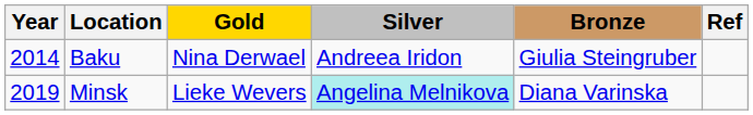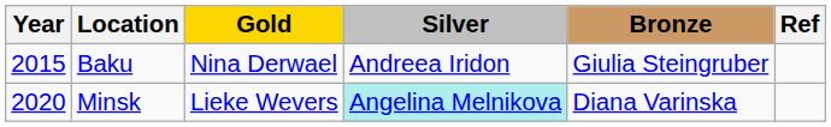Baku | Year: 2014 -> 2015
Minsk | Year: 2019 -> 2020
